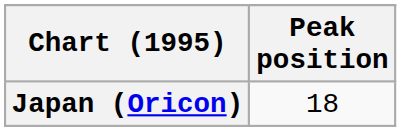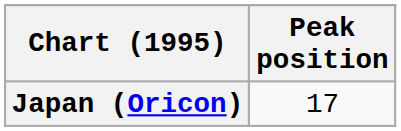Japan (Oricon) | Peak position: 18 -> 17
